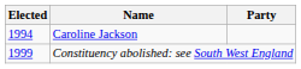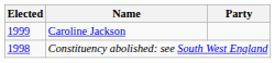Caroline Jackson | Elected: 1994 -> 1999
Constituency abolished: see South West England | Elected: 1999 -> 1998
